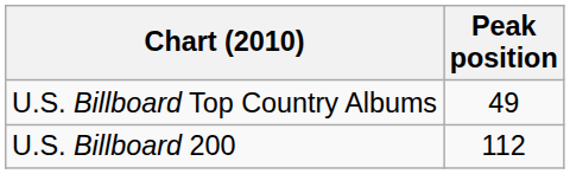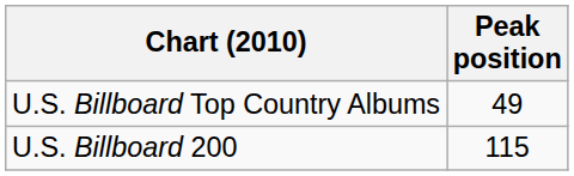U.S. Billboard 200 | Peak position: 112 -> 115
